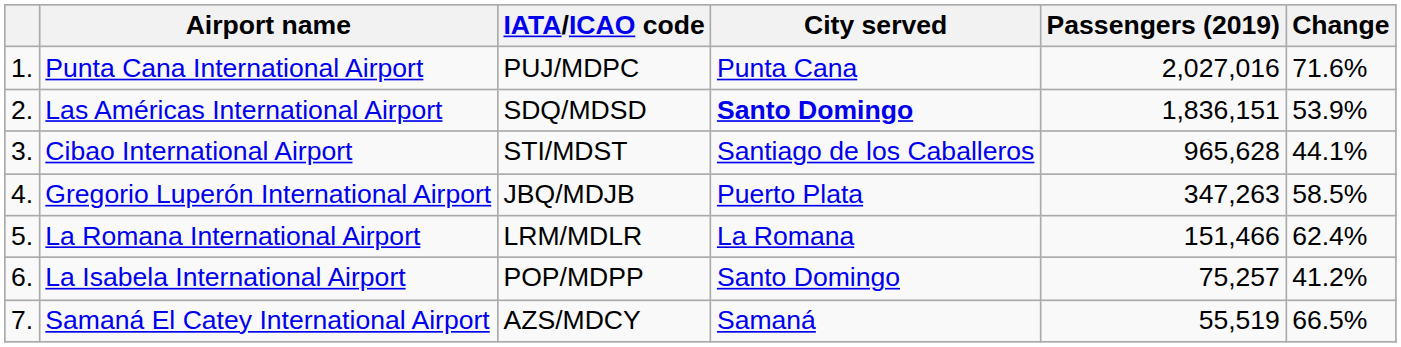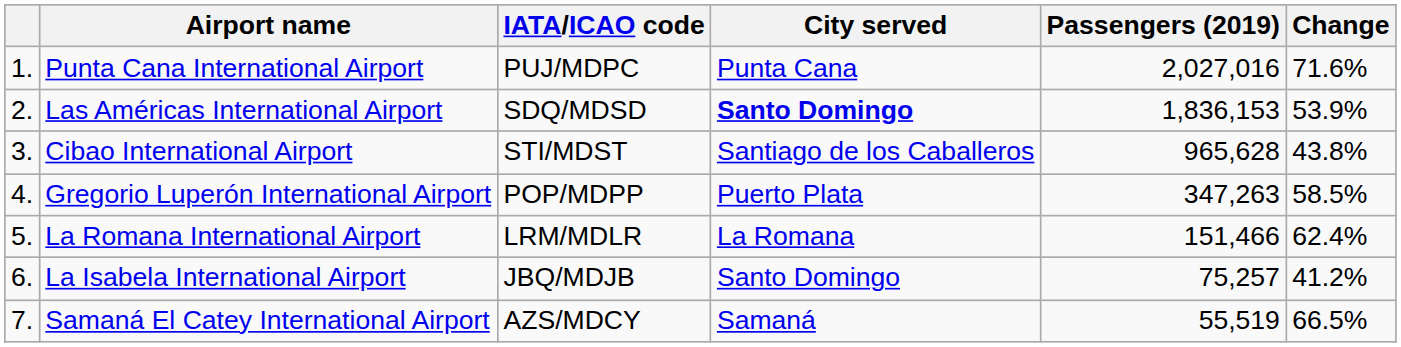Las Américas International Airport | Passengers (2019): 1,836,151 -> 1,836,153
Cibao International Airport | Change: 44.1% -> 43.8%
Gregorio Luperón International Airport | IATA/ICAO code: JBQ/MDJB -> POP/MDPP
La Isabela International Airport | IATA/ICAO code: POP/MDPP -> JBQ/MDJB
